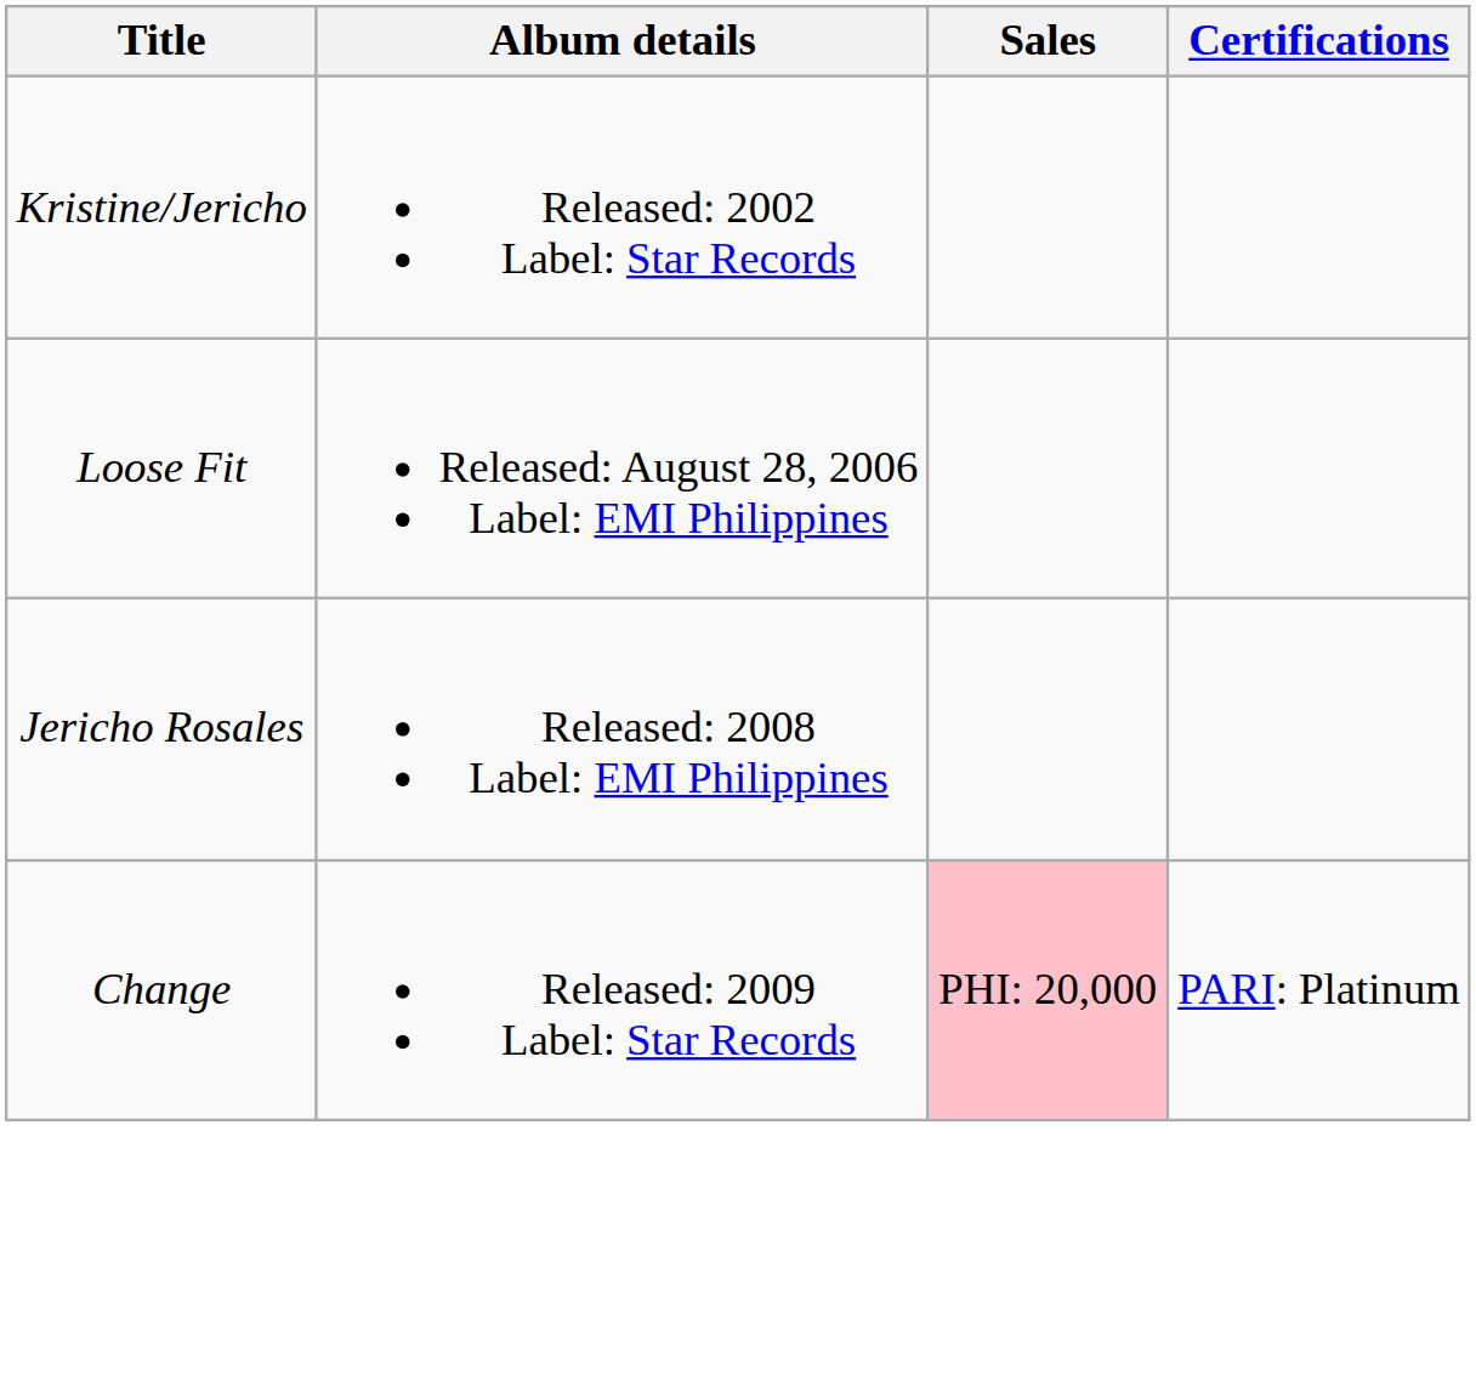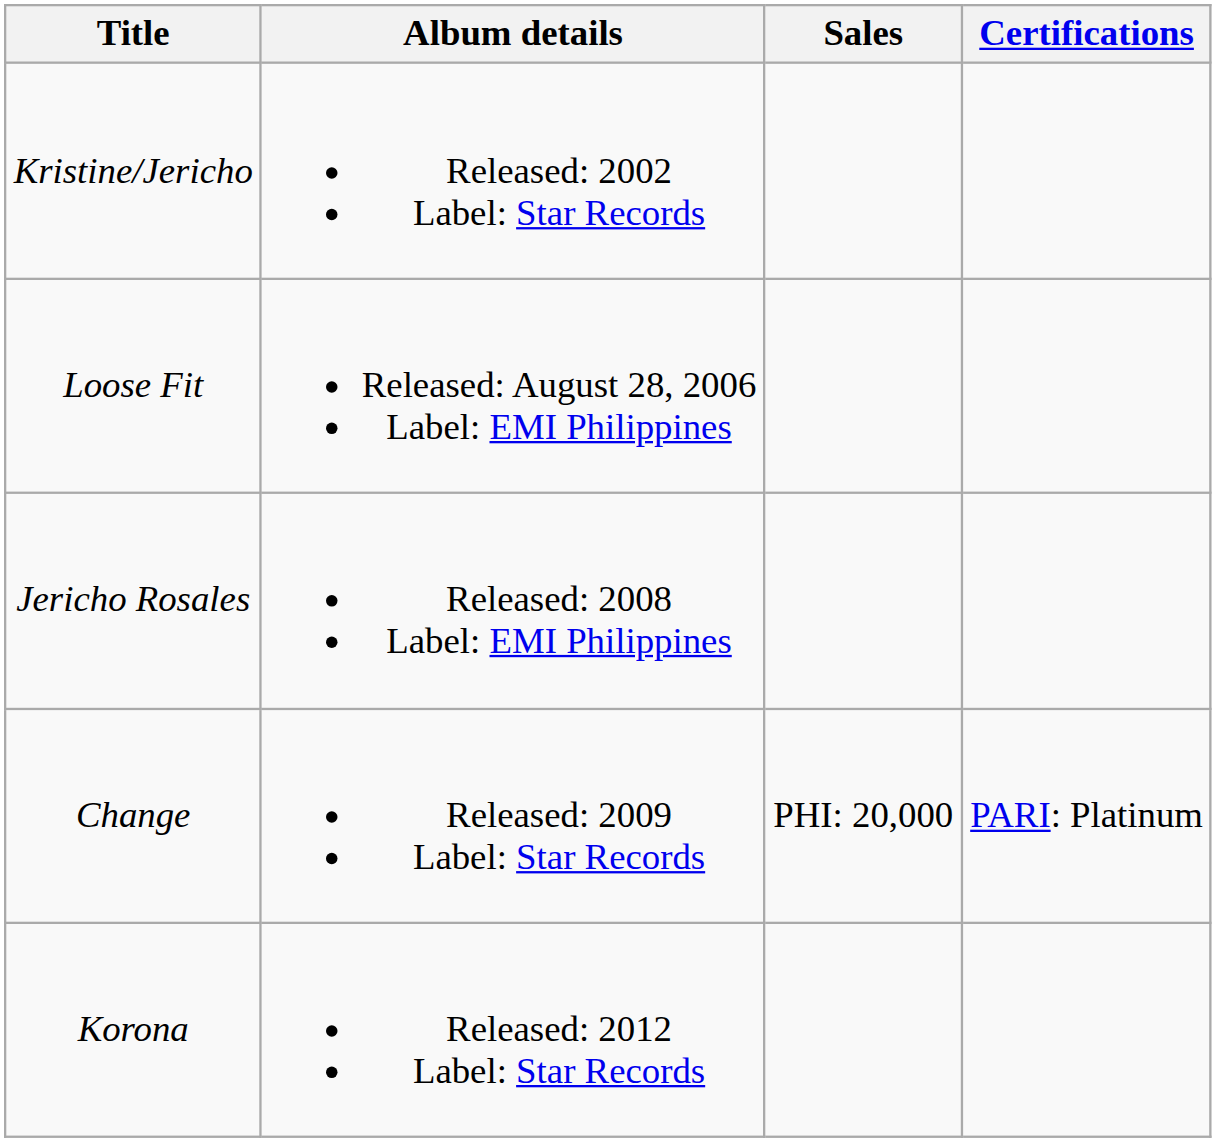Change | Sales: pink background -> no background
+ row: Korona | Released: 2012 Label: Star Records
